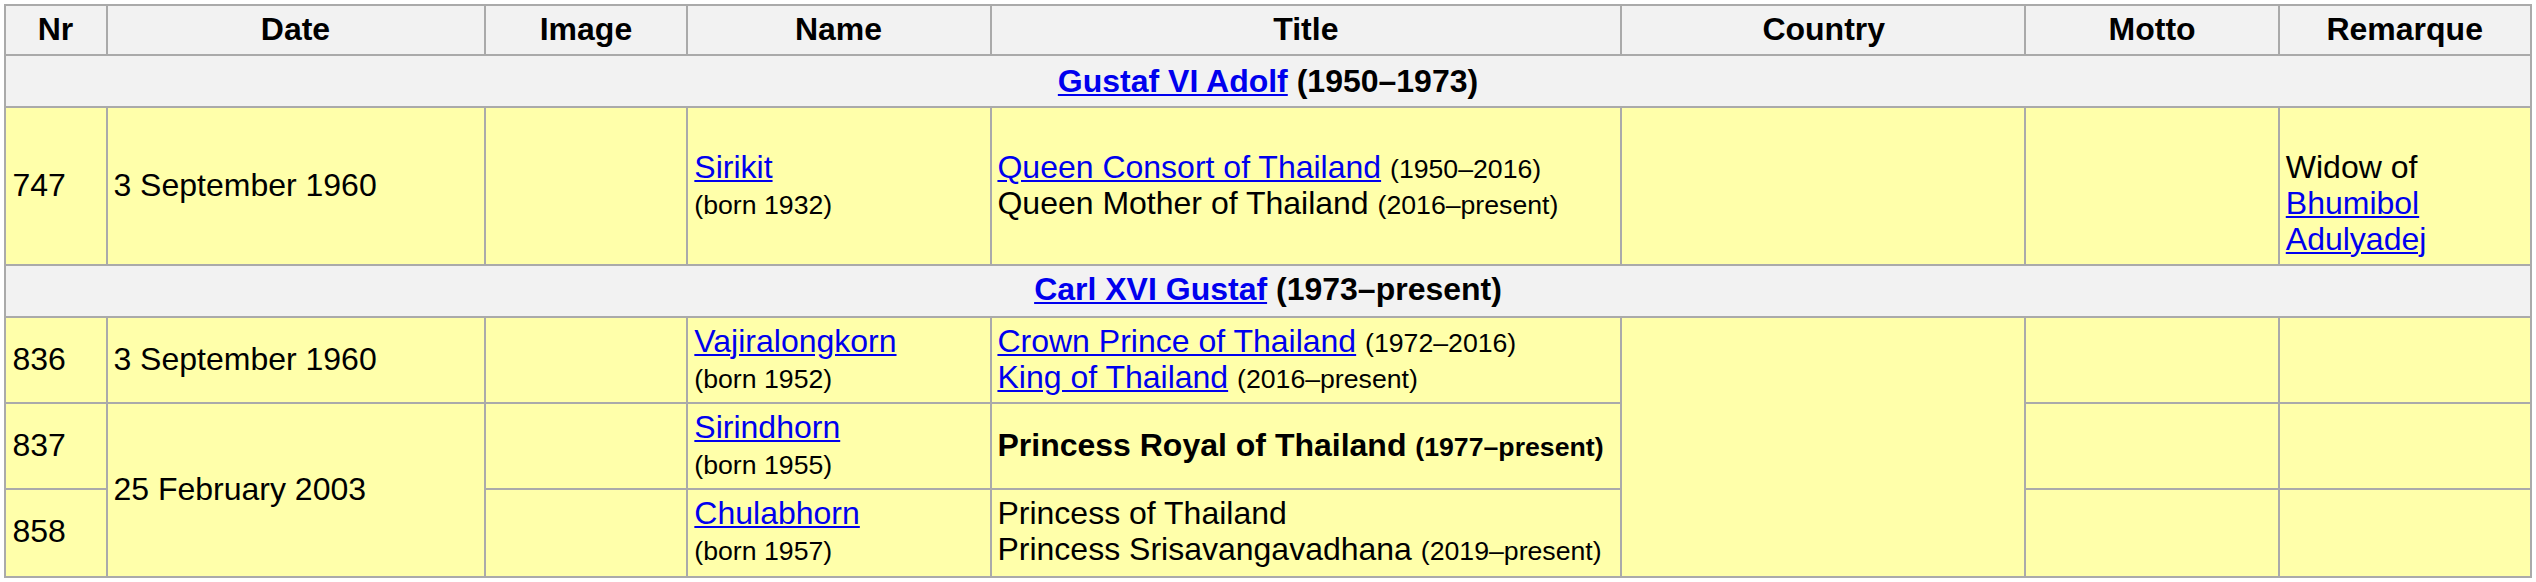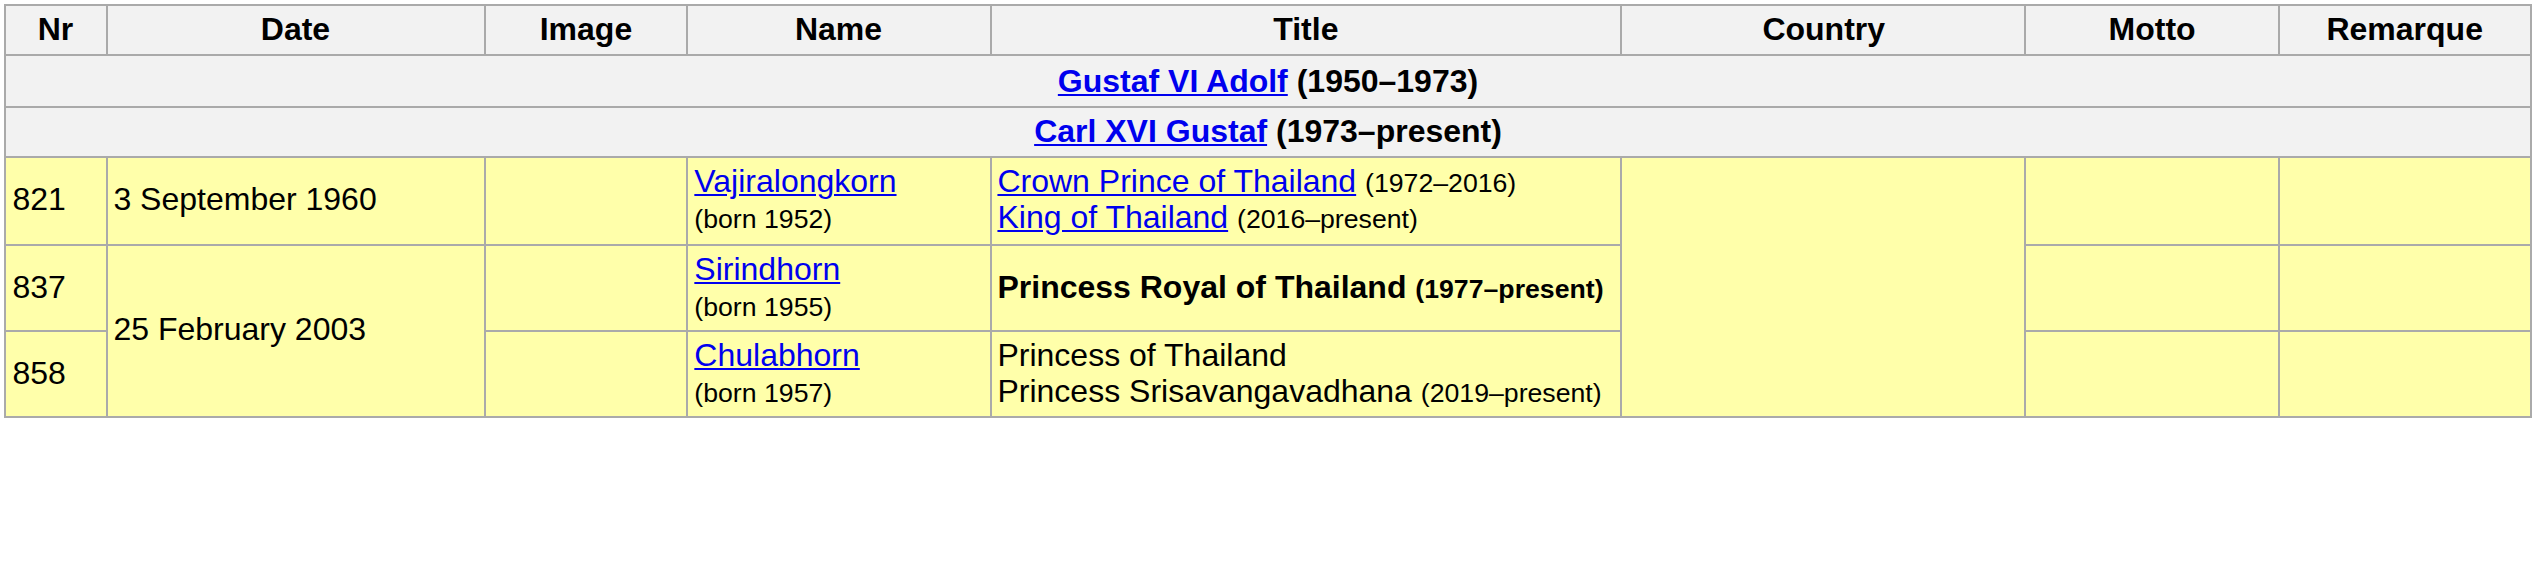- row: 747 | 3 September 1960 | Sirikit (born 1932) | Queen Consort of Thailand (1950–2016) Queen Mother of Thailand (2016–present) | Widow of Bhumibol Adulyadej
Vajiralongkorn (born 1952) | Nr: 836 -> 821
